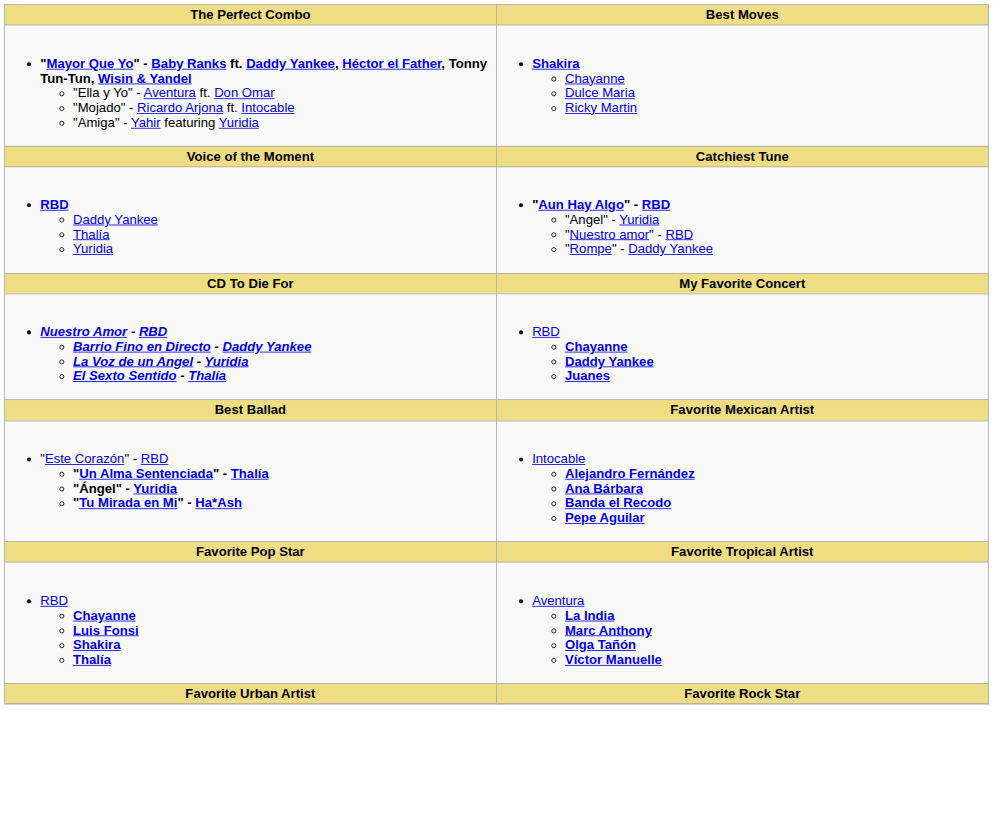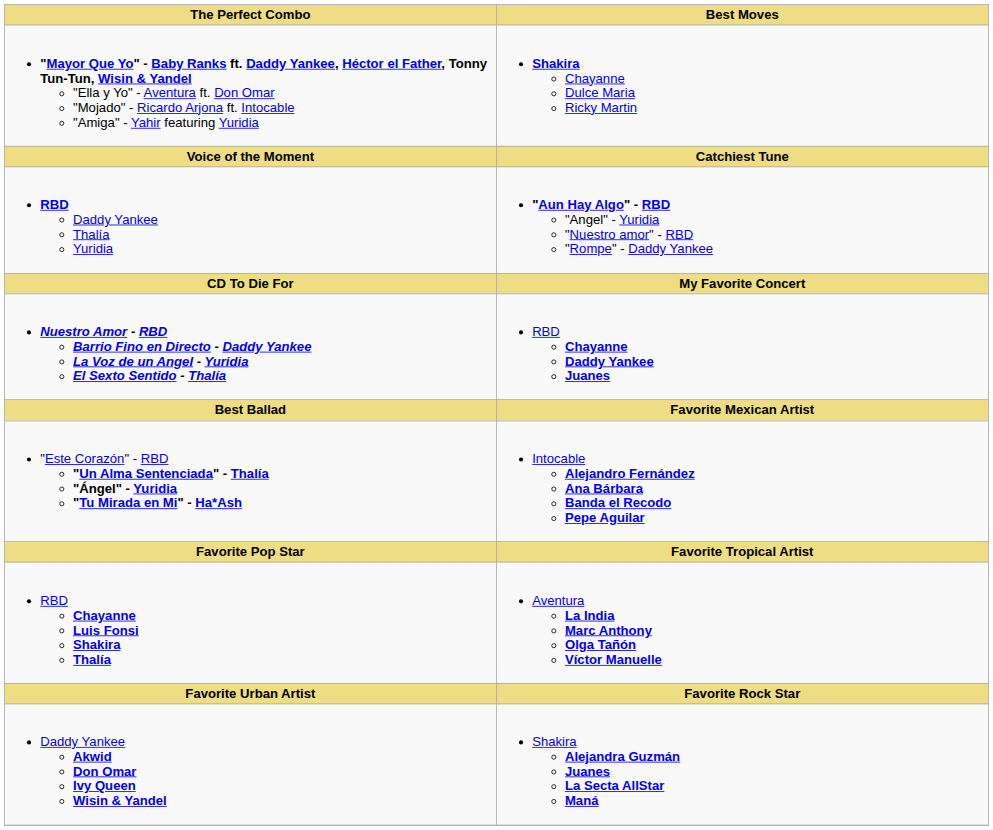+ row: Daddy Yankee Akwid Don Omar Ivy Queen Wisin & Yandel | Shakira Alejandra Guzmán Juanes La Secta AllStar Maná
